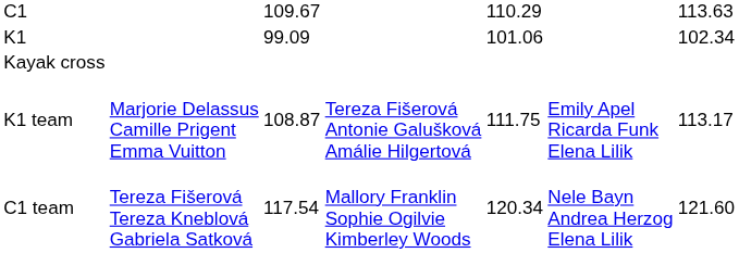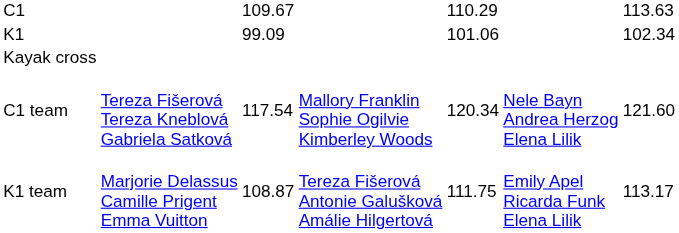rows swapped: C1 team <-> K1 team
